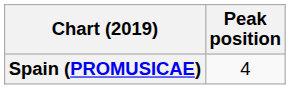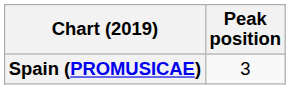Spain (PROMUSICAE) | Peak position: 4 -> 3
